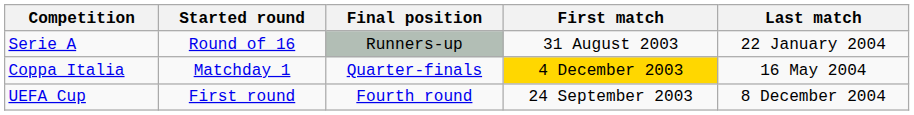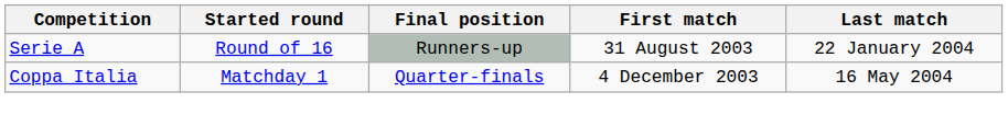Coppa Italia | First match: gold background -> no background
- row: UEFA Cup | First round | Fourth round | 24 September 2003 | 8 December 2004
